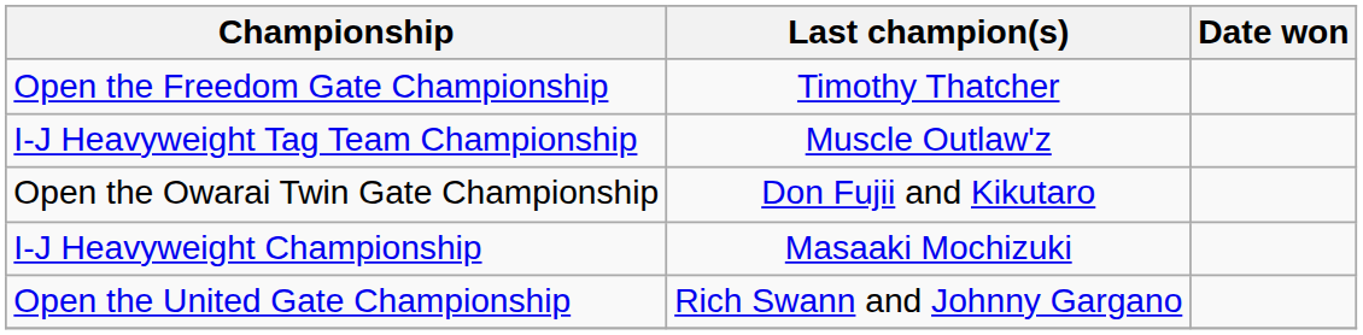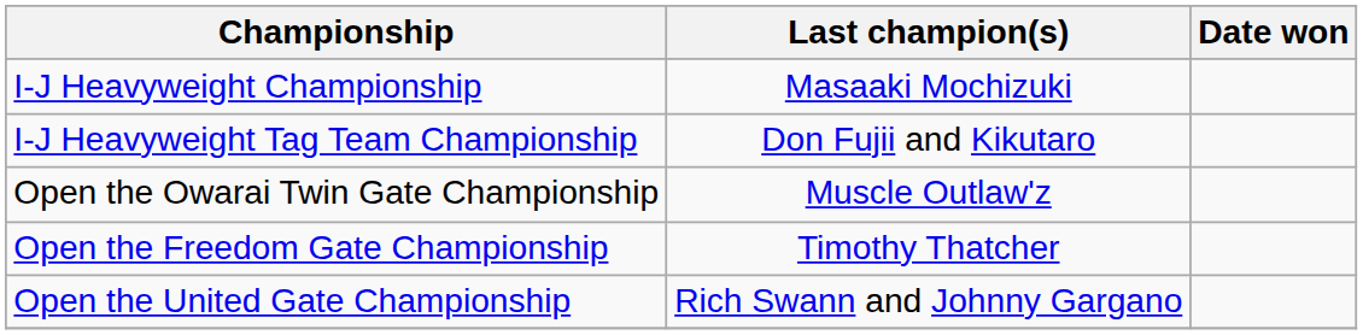rows swapped: I-J Heavyweight Championship <-> Open the Freedom Gate Championship
I-J Heavyweight Tag Team Championship | Last champion(s): Muscle Outlaw'z -> Don Fujii and Kikutaro
Open the Owarai Twin Gate Championship | Last champion(s): Don Fujii and Kikutaro -> Muscle Outlaw'z
